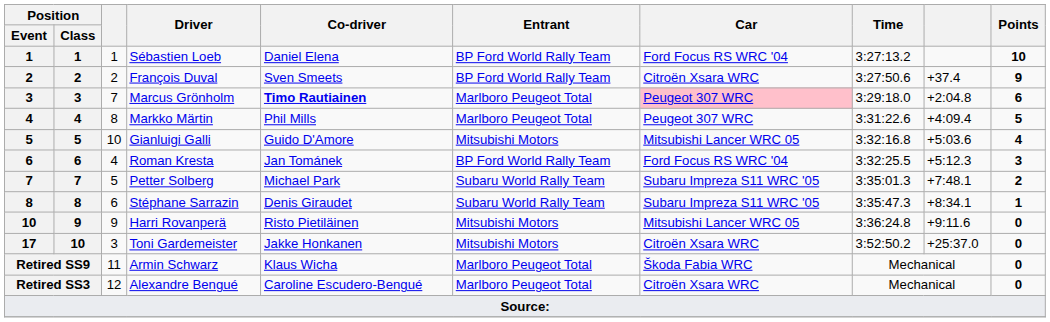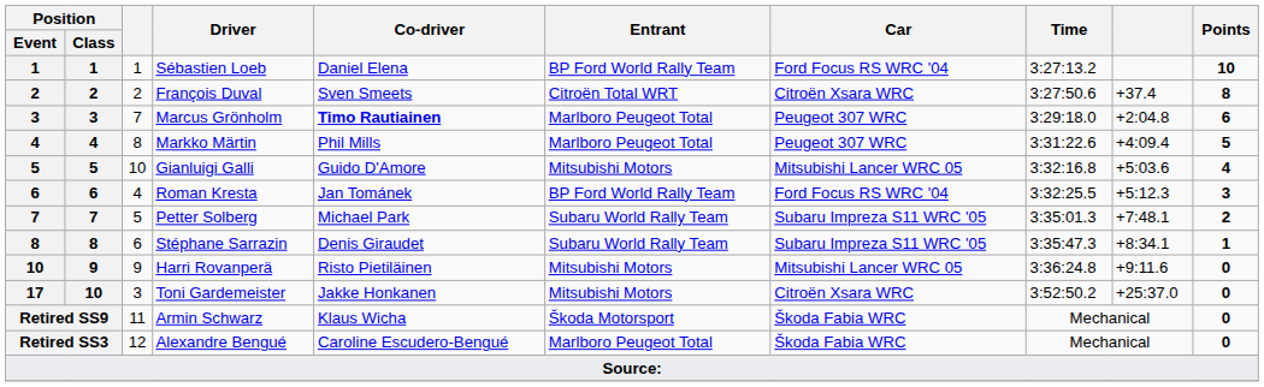François Duval | Entrant: BP Ford World Rally Team -> Citroën Total WRT
François Duval | Points: 9 -> 8
Marcus Grönholm | Car: pink background -> no background
Armin Schwarz | Entrant: Marlboro Peugeot Total -> Škoda Motorsport
Alexandre Bengué | Car: Citroën Xsara WRC -> Škoda Fabia WRC
